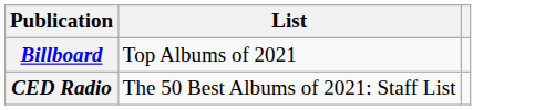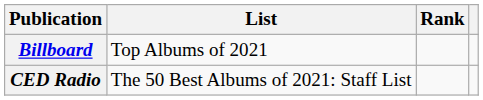+ column: Rank
